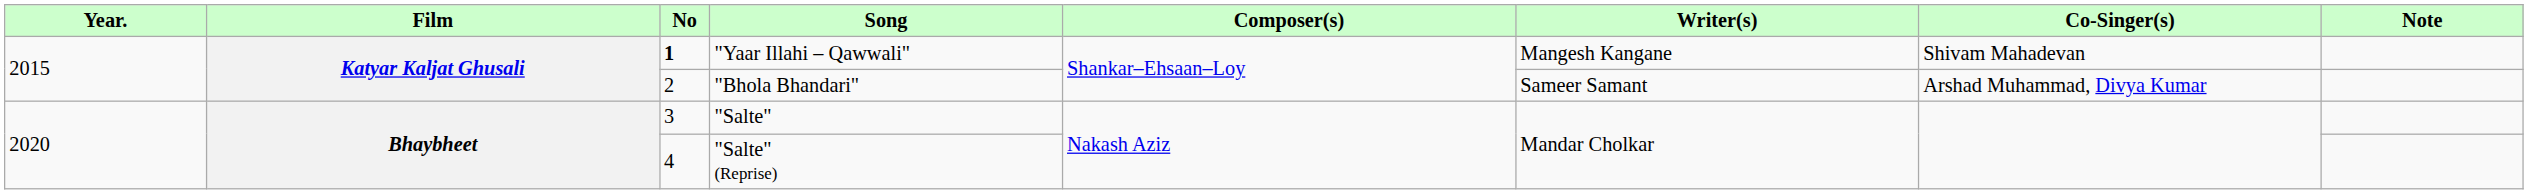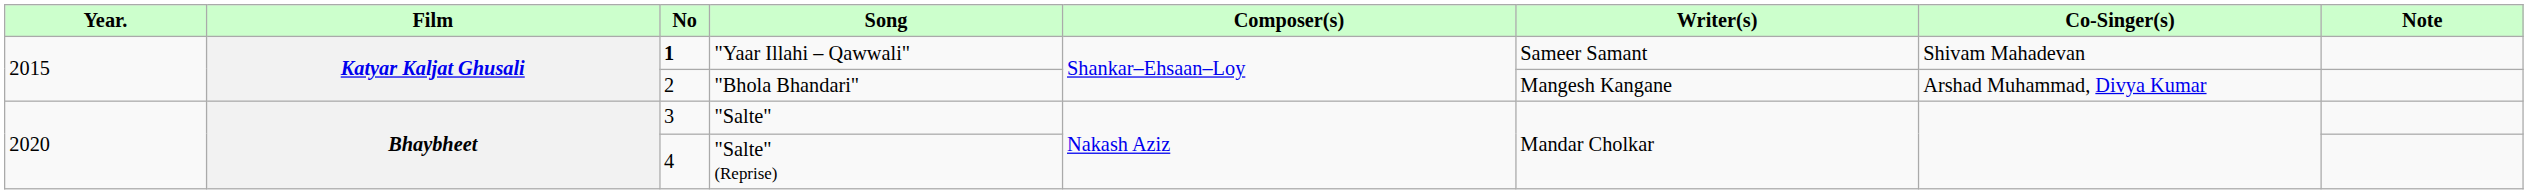"Yaar Illahi – Qawwali" | Writer(s): Mangesh Kangane -> Sameer Samant
"Bhola Bhandari" | Writer(s): Sameer Samant -> Mangesh Kangane
